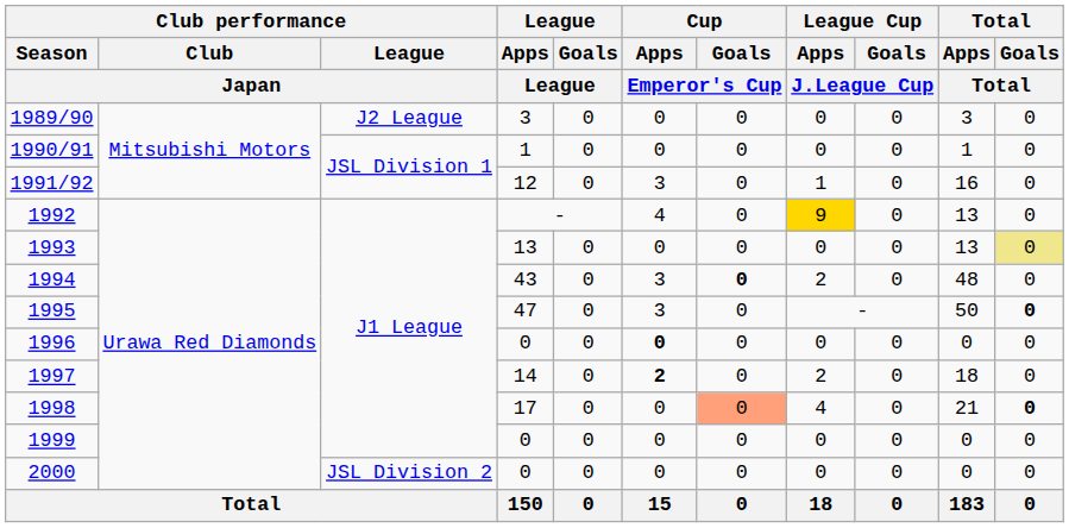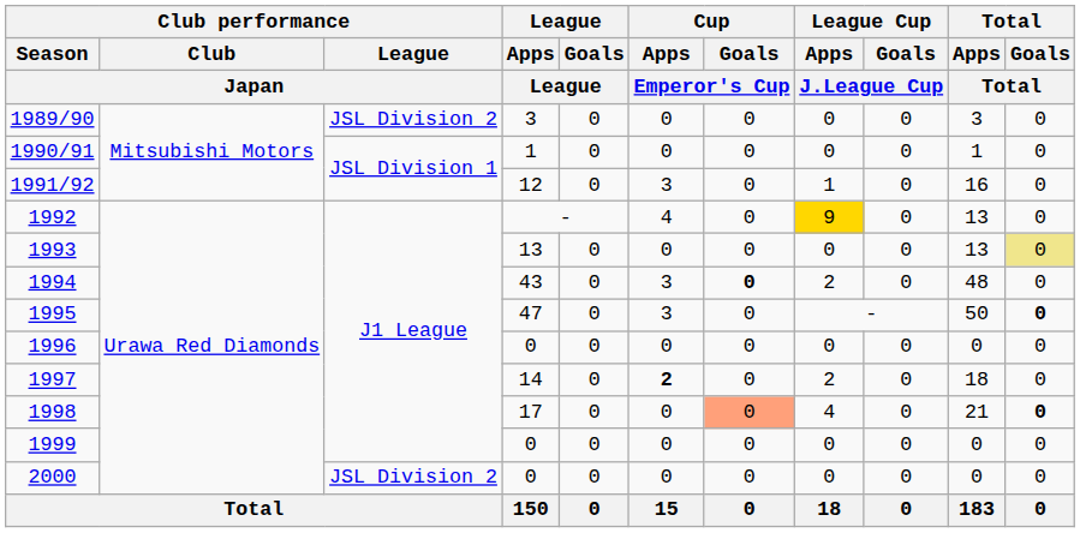1989/90 | Club performance / League / Japan: J2 League -> JSL Division 2
1996 | Cup / Apps / Emperor's Cup: bold -> normal
